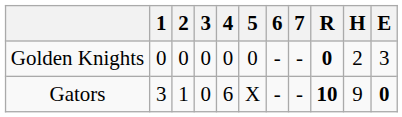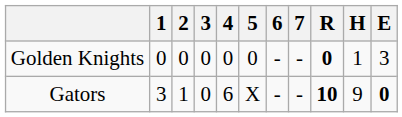Golden Knights | H: 2 -> 1
